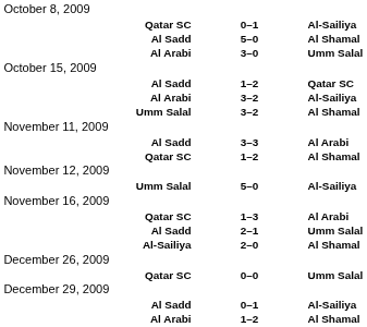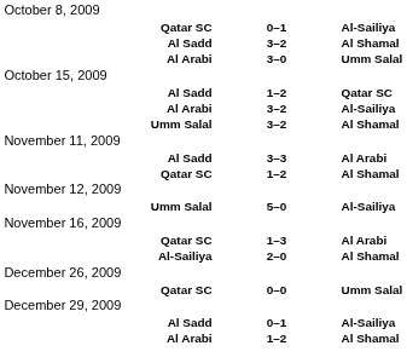Al Sadd / Al Shamal | column 2: 5–0 -> 3–2
- row: Al Sadd | 2–1 | Umm Salal
